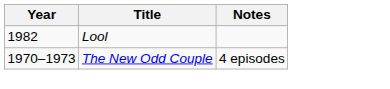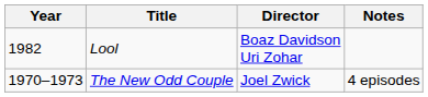+ column: Director | Boaz Davidson Uri Zohar | Joel Zwick
